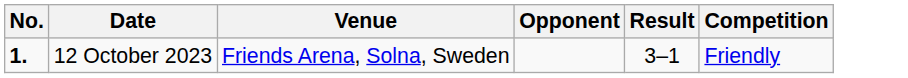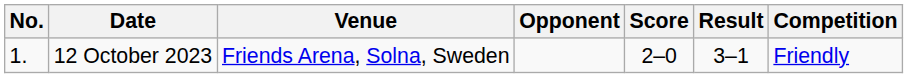+ column: Score | 2–0
12 October 2023 | No.: bold -> normal
